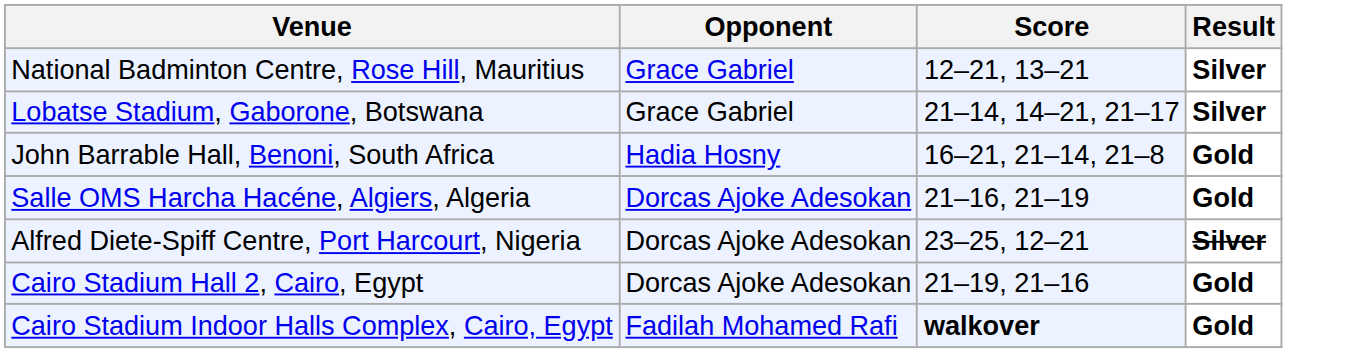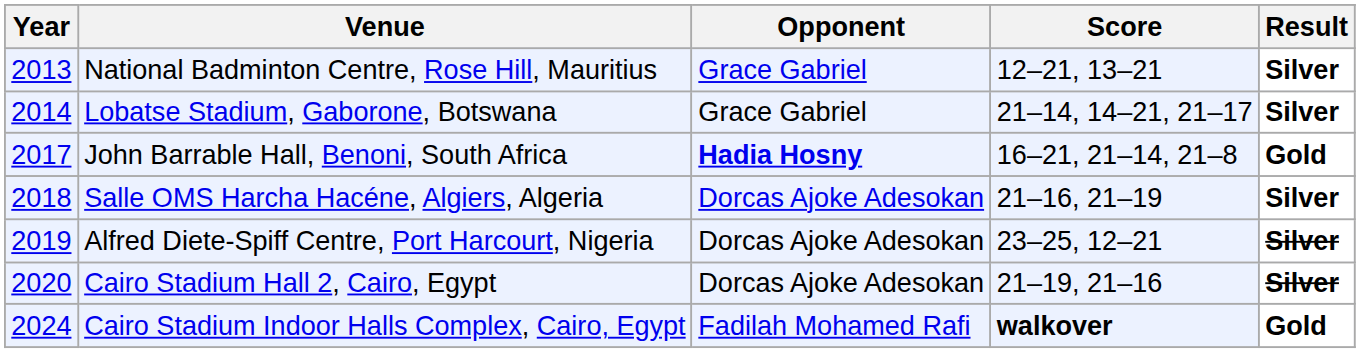+ column: Year | 2013 | 2014 | 2017 | 2018 | 2019 | 2020 | 2024
John Barrable Hall, Benoni, South Africa | Opponent: normal -> bold
Salle OMS Harcha Hacéne, Algiers, Algeria | Result: Gold -> Silver
Cairo Stadium Hall 2, Cairo, Egypt | Result: Gold -> Silver
